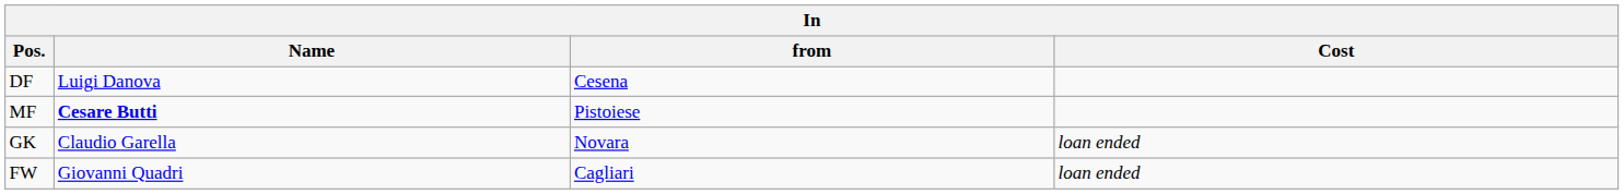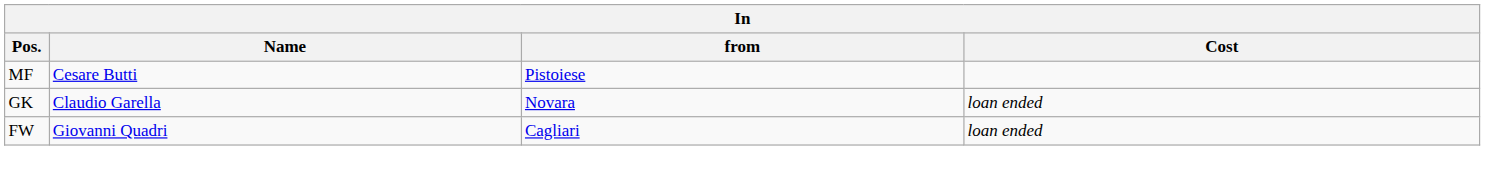- row: DF | Luigi Danova | Cesena
MF | Name: bold -> normal
